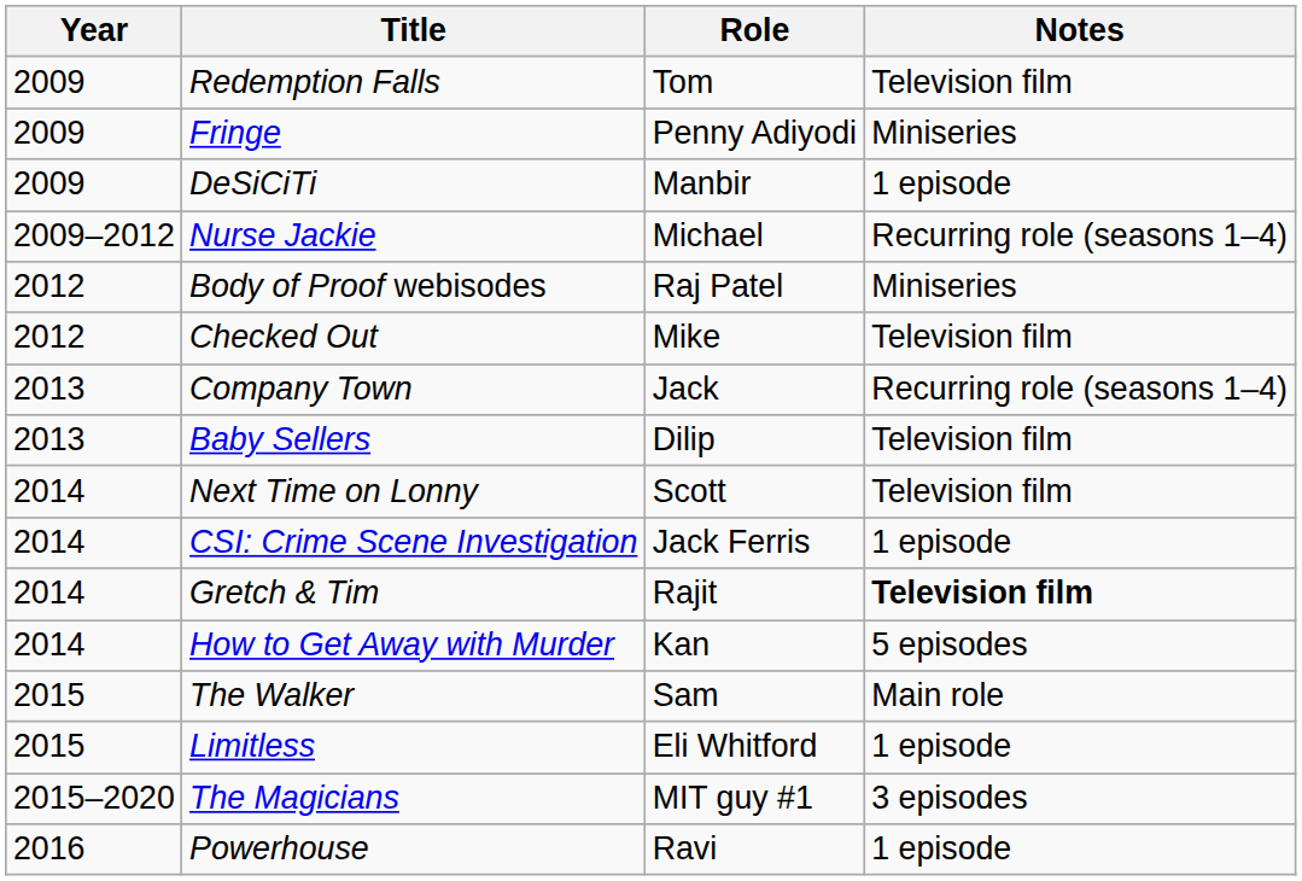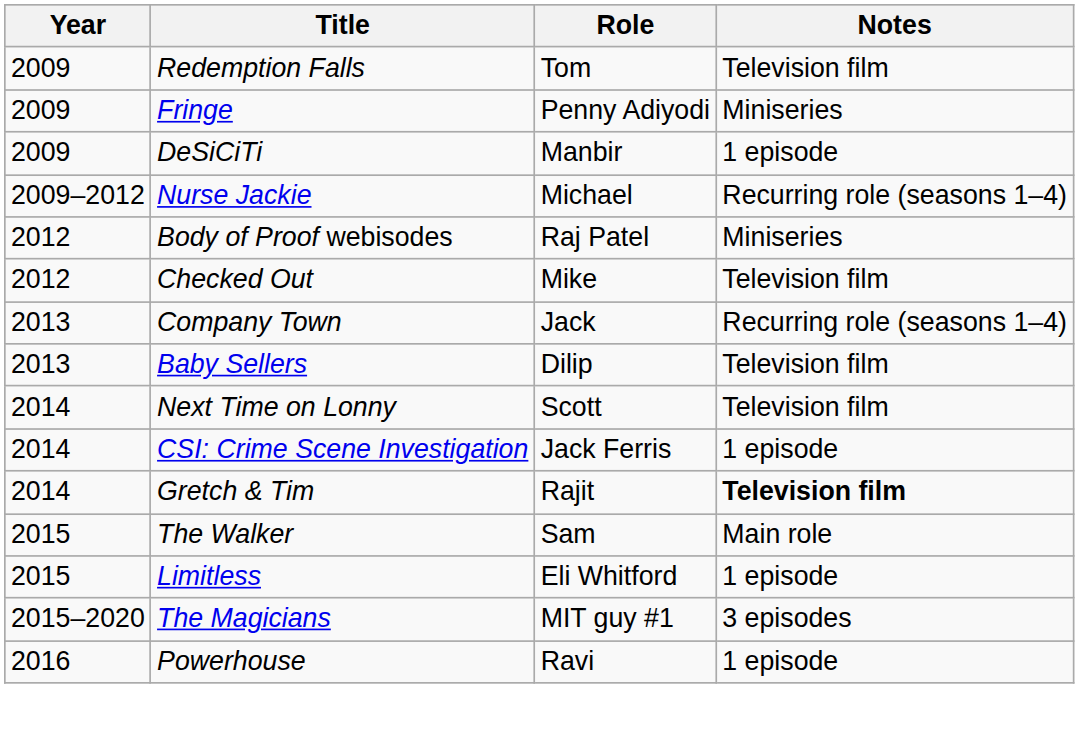- row: 2014 | How to Get Away with Murder | Kan | 5 episodes
